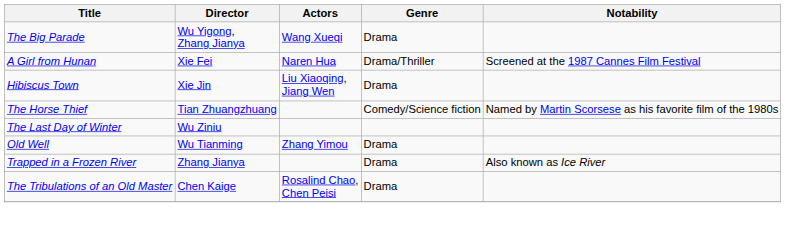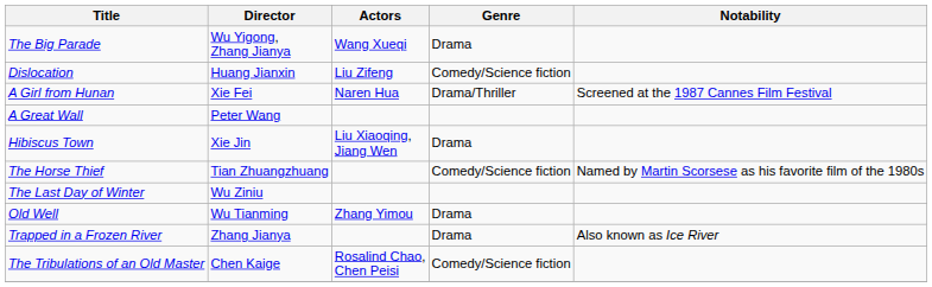+ row: Dislocation | Huang Jianxin | Liu Zifeng | Comedy/Science fiction
+ row: A Great Wall | Peter Wang
The Tribulations of an Old Master | Genre: Drama -> Comedy/Science fiction
